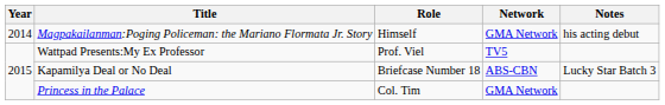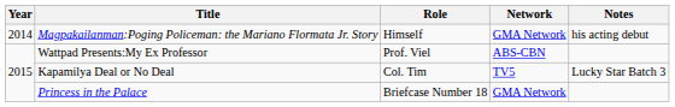Wattpad Presents:My Ex Professor | Network: TV5 -> ABS-CBN
Kapamilya Deal or No Deal | Role: Briefcase Number 18 -> Col. Tim
Kapamilya Deal or No Deal | Network: ABS-CBN -> TV5
Princess in the Palace | Role: Col. Tim -> Briefcase Number 18
